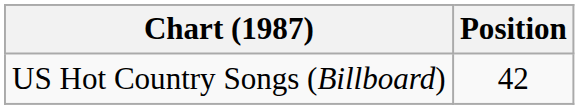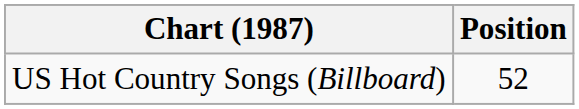US Hot Country Songs (Billboard) | Position: 42 -> 52
